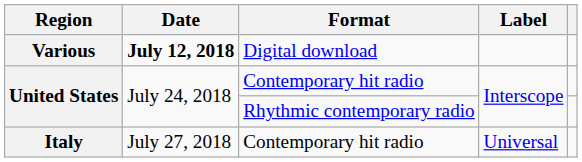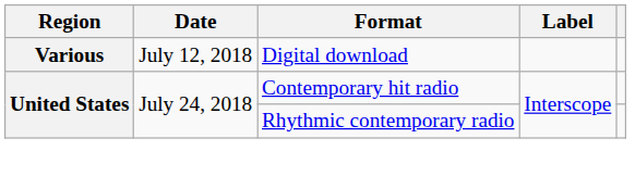Various | Date: bold -> normal
- row: Italy | July 27, 2018 | Contemporary hit radio | Universal
